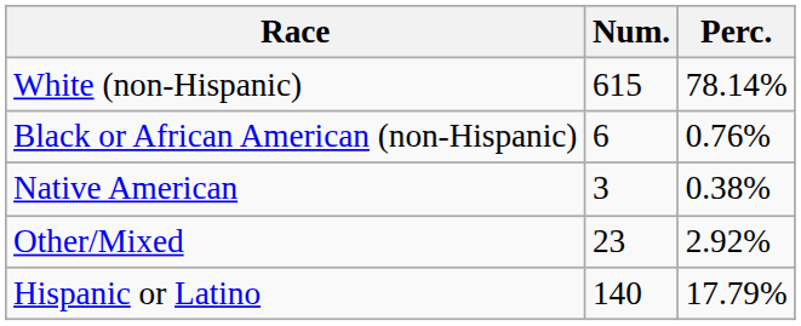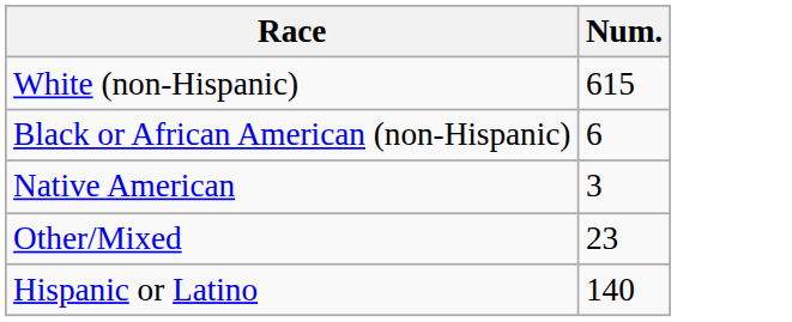- column: Perc. | 78.14% | 0.76% | 0.38% | 2.92% | 17.79%
